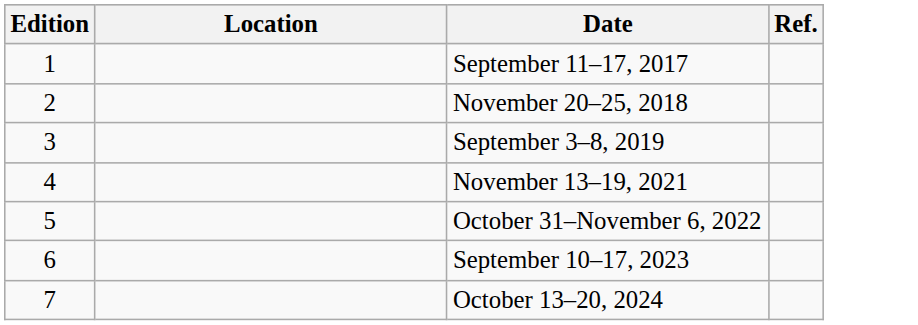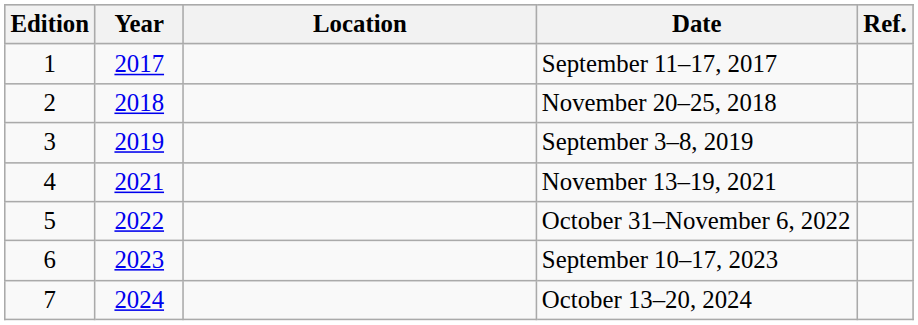+ column: Year | 2017 | 2018 | 2019 | 2021 | 2022 | 2023 | 2024
